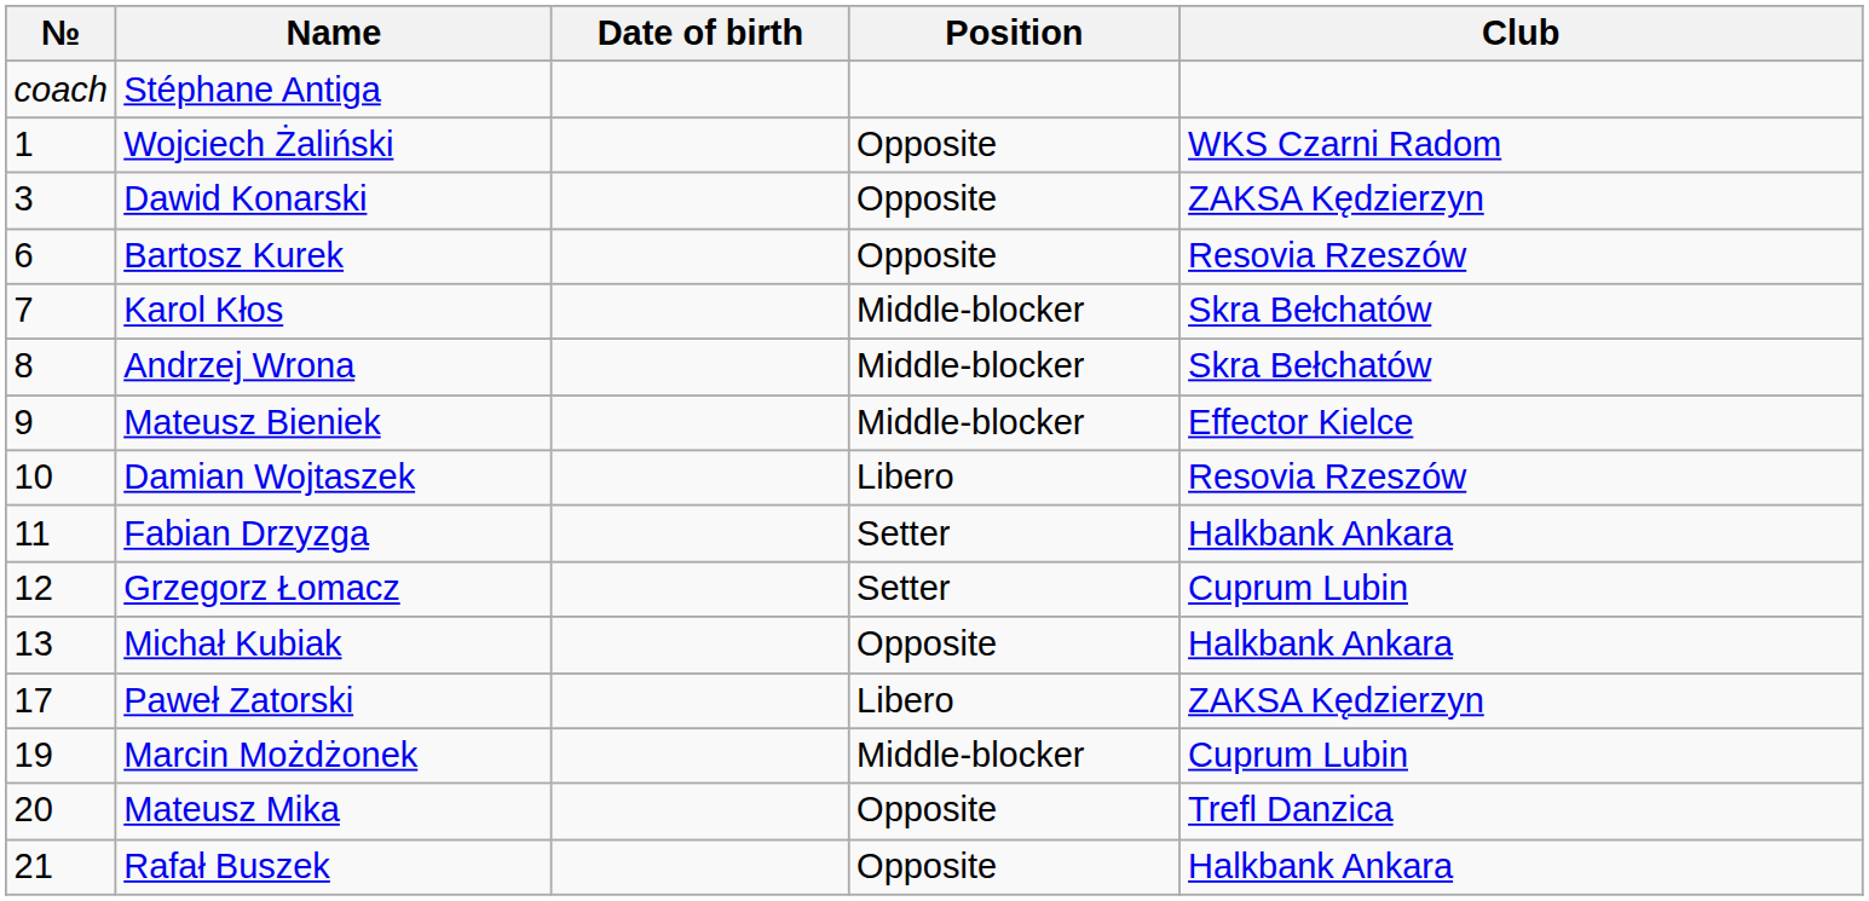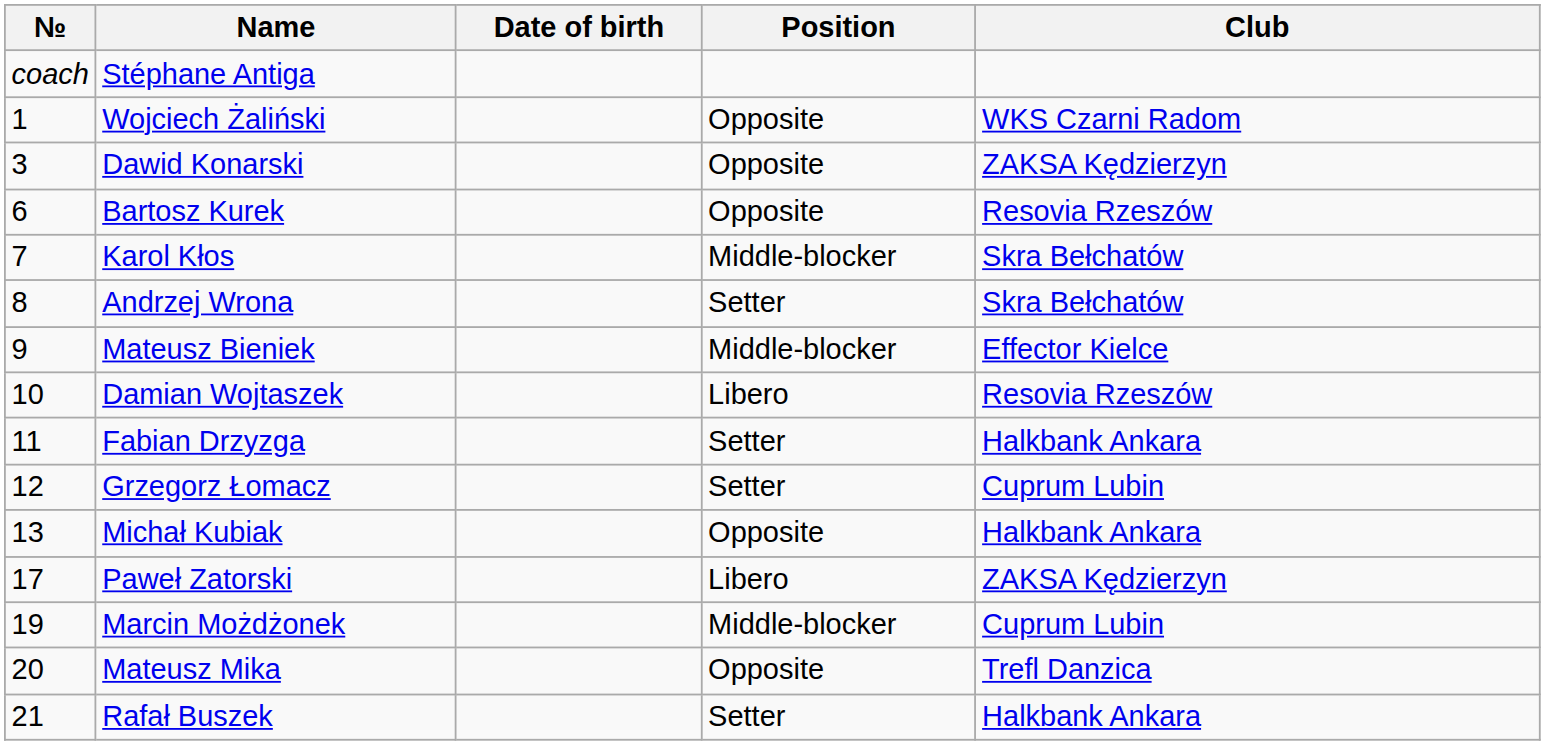Andrzej Wrona | Position: Middle-blocker -> Setter
Rafał Buszek | Position: Opposite -> Setter
